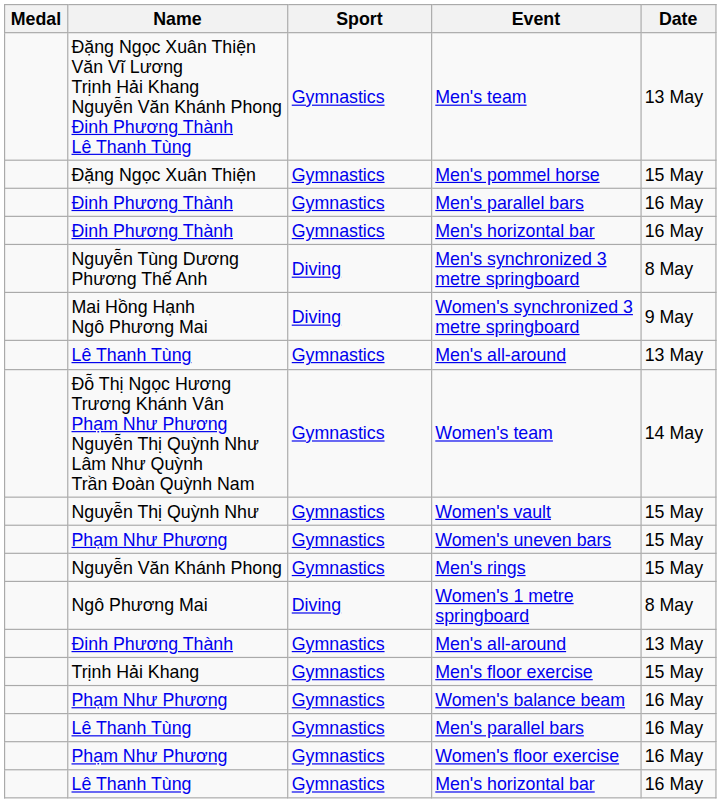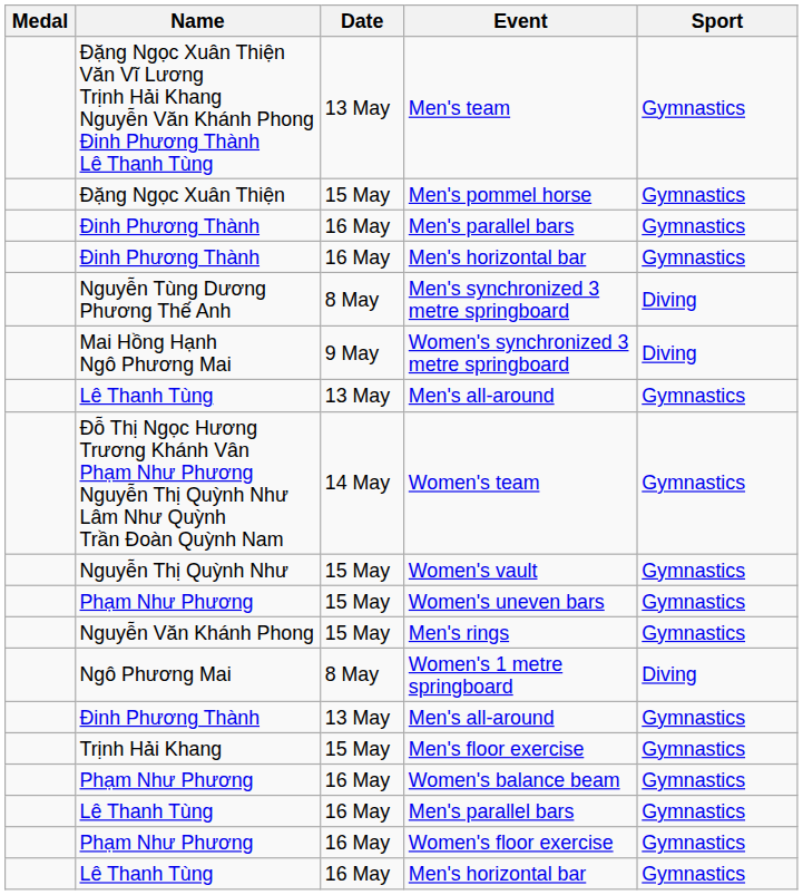columns swapped: Sport <-> Date
